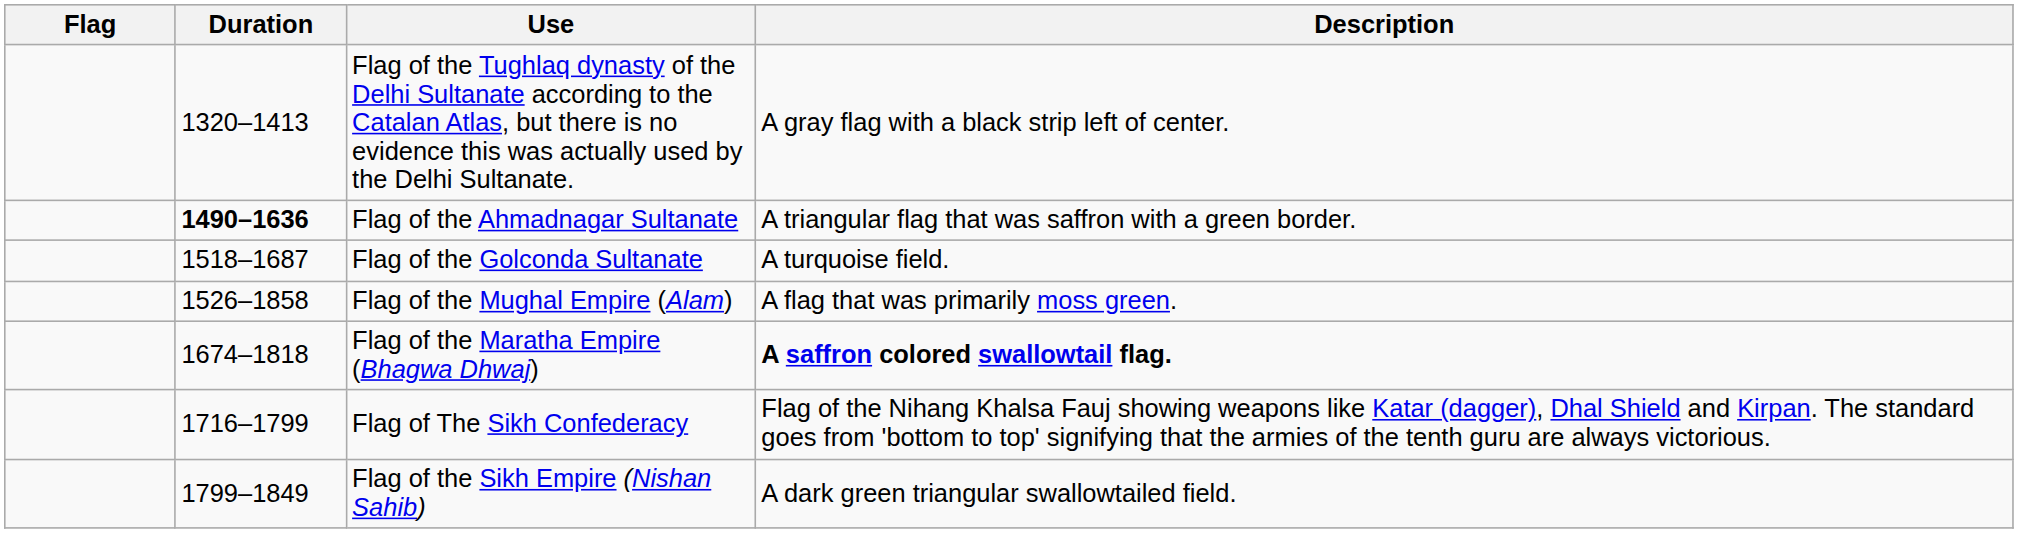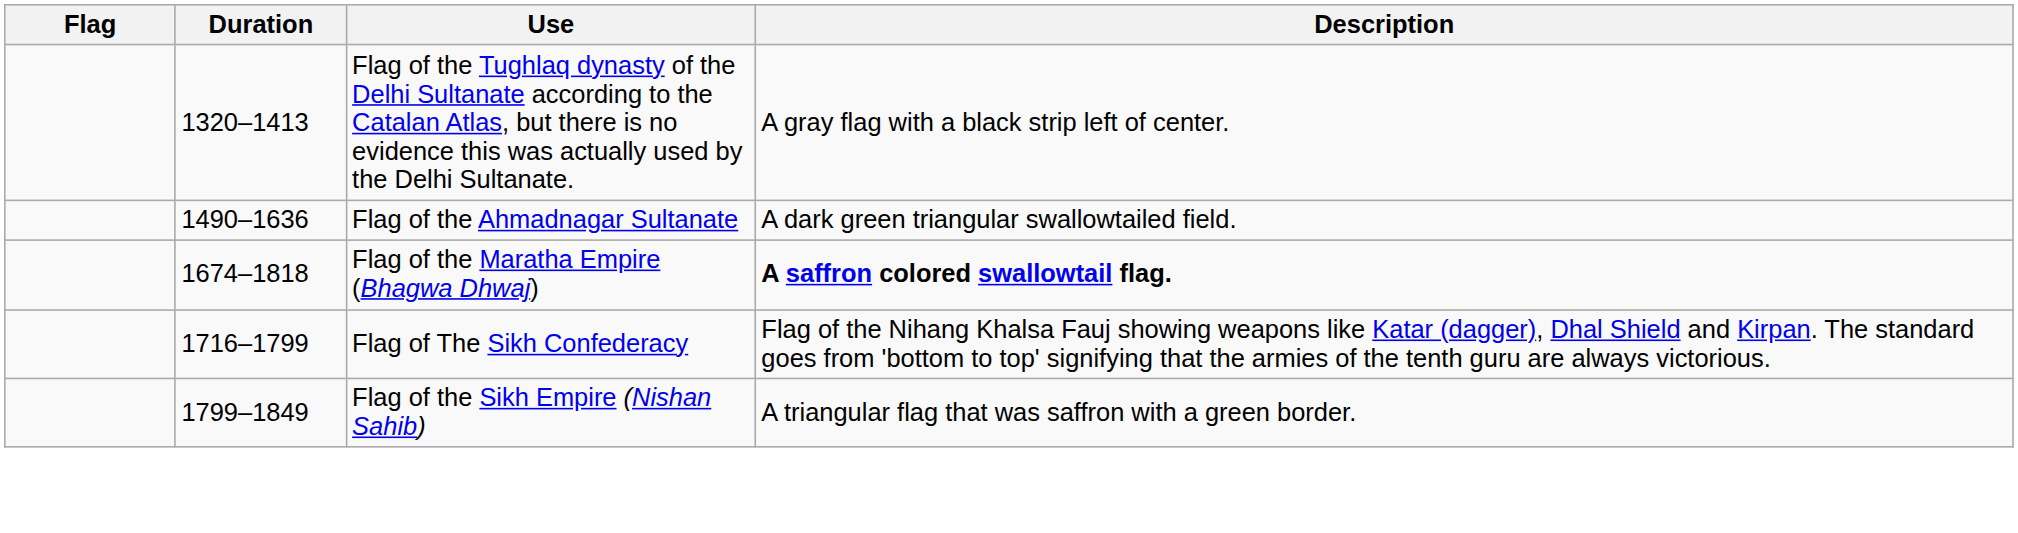Flag of the Ahmadnagar Sultanate | Duration: bold -> normal
Flag of the Ahmadnagar Sultanate | Description: A triangular flag that was saffron with a green border. -> A dark green triangular swallowtailed field.
- row: 1518–1687 | Flag of the Golconda Sultanate | A turquoise field.
- row: 1526–1858 | Flag of the Mughal Empire (Alam) | A flag that was primarily moss green.
Flag of the Sikh Empire (Nishan Sahib) | Description: A dark green triangular swallowtailed field. -> A triangular flag that was saffron with a green border.
